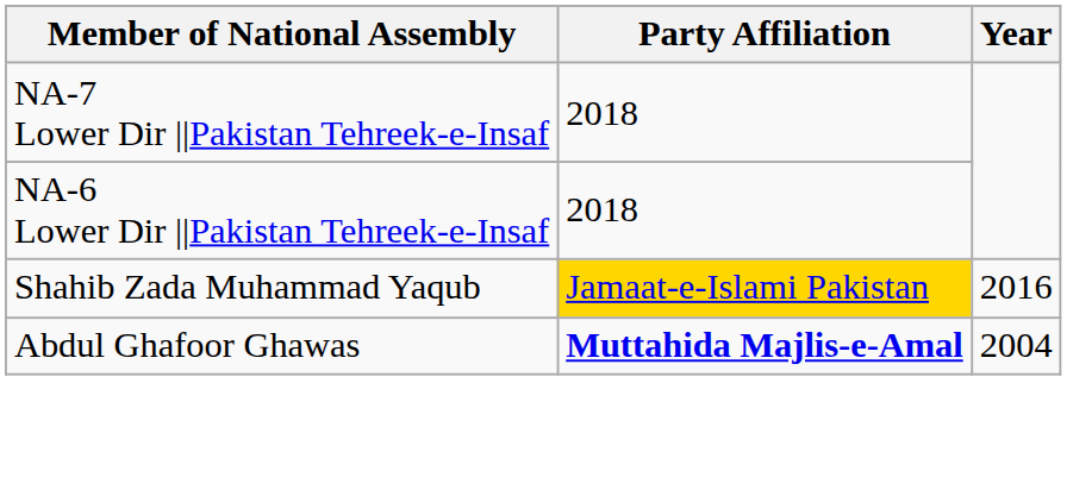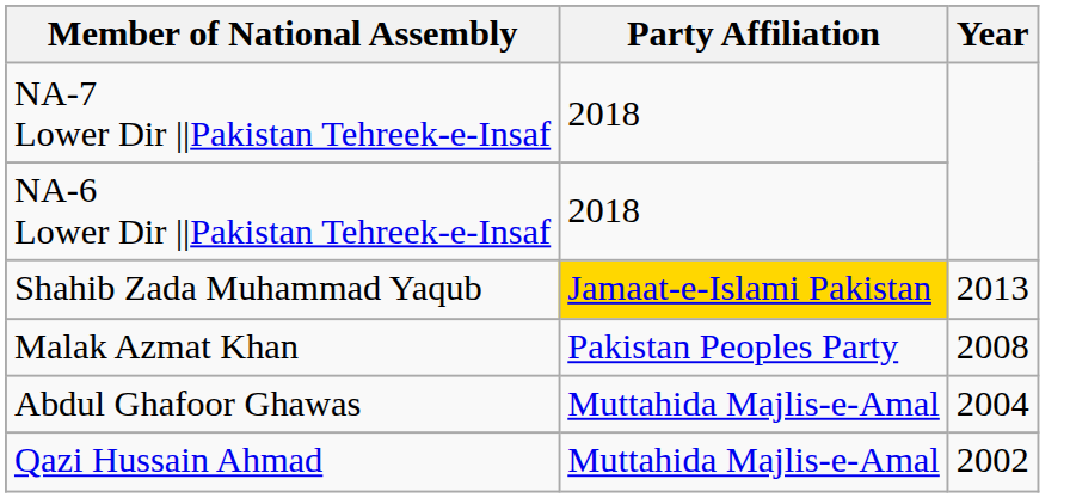Shahib Zada Muhammad Yaqub | Year: 2016 -> 2013
+ row: Malak Azmat Khan | Pakistan Peoples Party | 2008
Abdul Ghafoor Ghawas | Party Affiliation: bold -> normal
+ row: Qazi Hussain Ahmad | Muttahida Majlis-e-Amal | 2002
